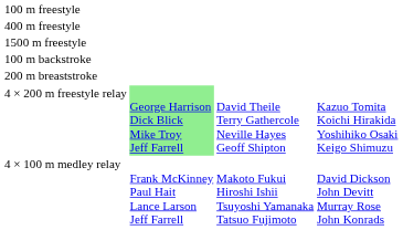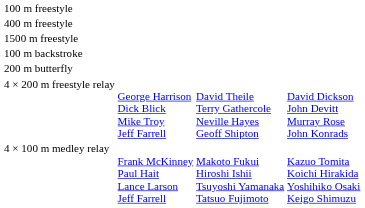- row: 200 m breaststroke
+ row: 200 m butterfly
4 × 200 m freestyle relay | column 2: lightgreen background -> no background
4 × 200 m freestyle relay | column 4: Kazuo Tomita Koichi Hirakida Yoshihiko Osaki Keigo Shimuzu -> David Dickson John Devitt Murray Rose John Konrads
4 × 100 m medley relay | column 4: David Dickson John Devitt Murray Rose John Konrads -> Kazuo Tomita Koichi Hirakida Yoshihiko Osaki Keigo Shimuzu
